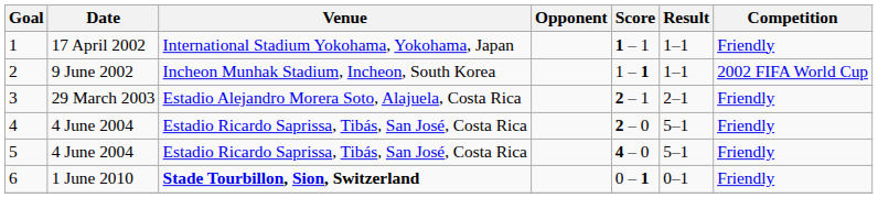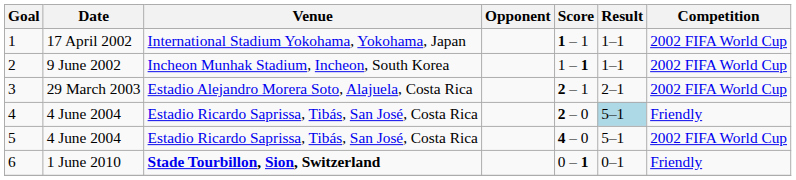1 | Competition: Friendly -> 2002 FIFA World Cup
3 | Competition: Friendly -> 2002 FIFA World Cup
4 | Result: no background -> lightblue background
5 | Competition: Friendly -> 2002 FIFA World Cup
